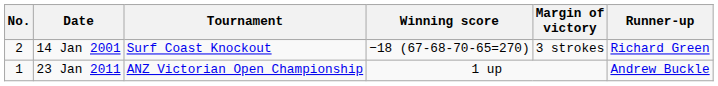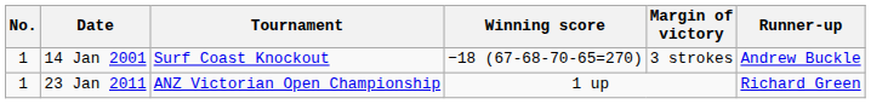14 Jan 2001 | No.: 2 -> 1
14 Jan 2001 | Runner-up: Richard Green -> Andrew Buckle
23 Jan 2011 | Runner-up: Andrew Buckle -> Richard Green
